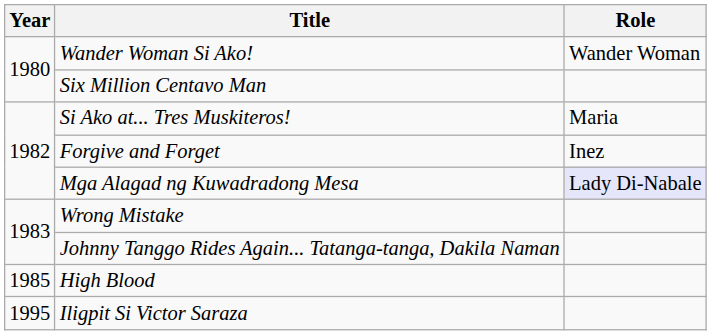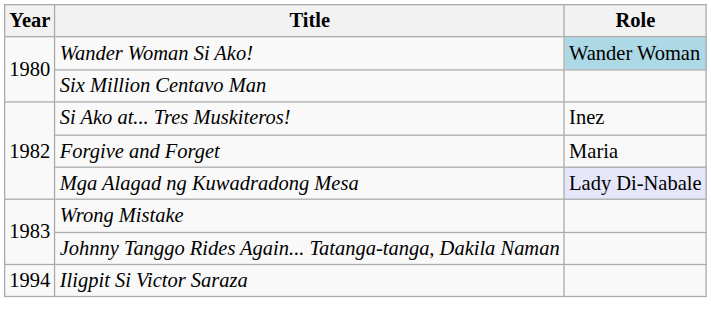Wander Woman Si Ako! | Role: no background -> lightblue background
Si Ako at... Tres Muskiteros! | Role: Maria -> Inez
Forgive and Forget | Role: Inez -> Maria
- row: 1985 | High Blood
Iligpit Si Victor Saraza | Year: 1995 -> 1994
